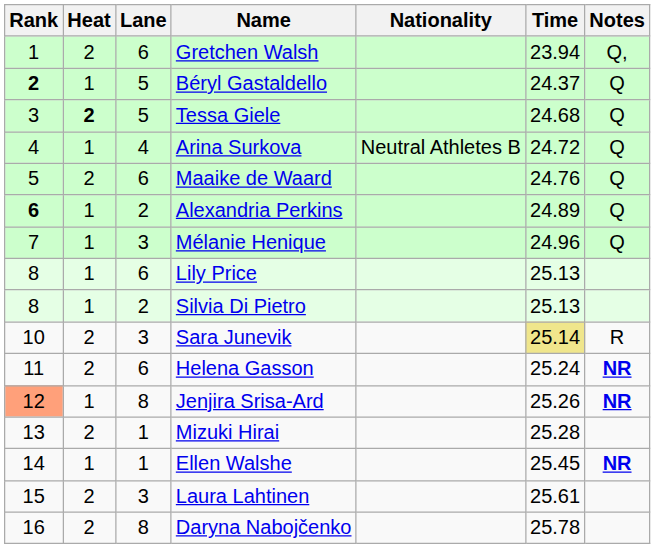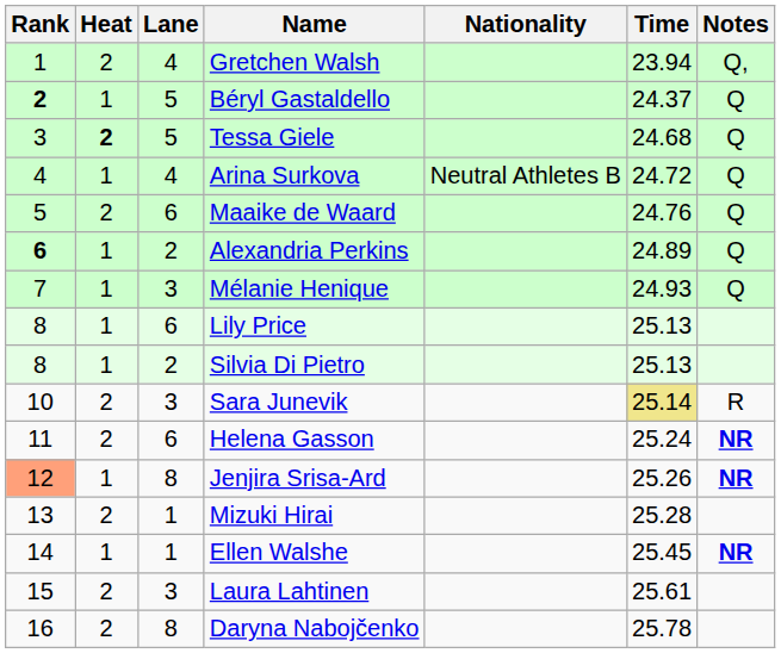Gretchen Walsh | Lane: 6 -> 4
Mélanie Henique | Time: 24.96 -> 24.93
